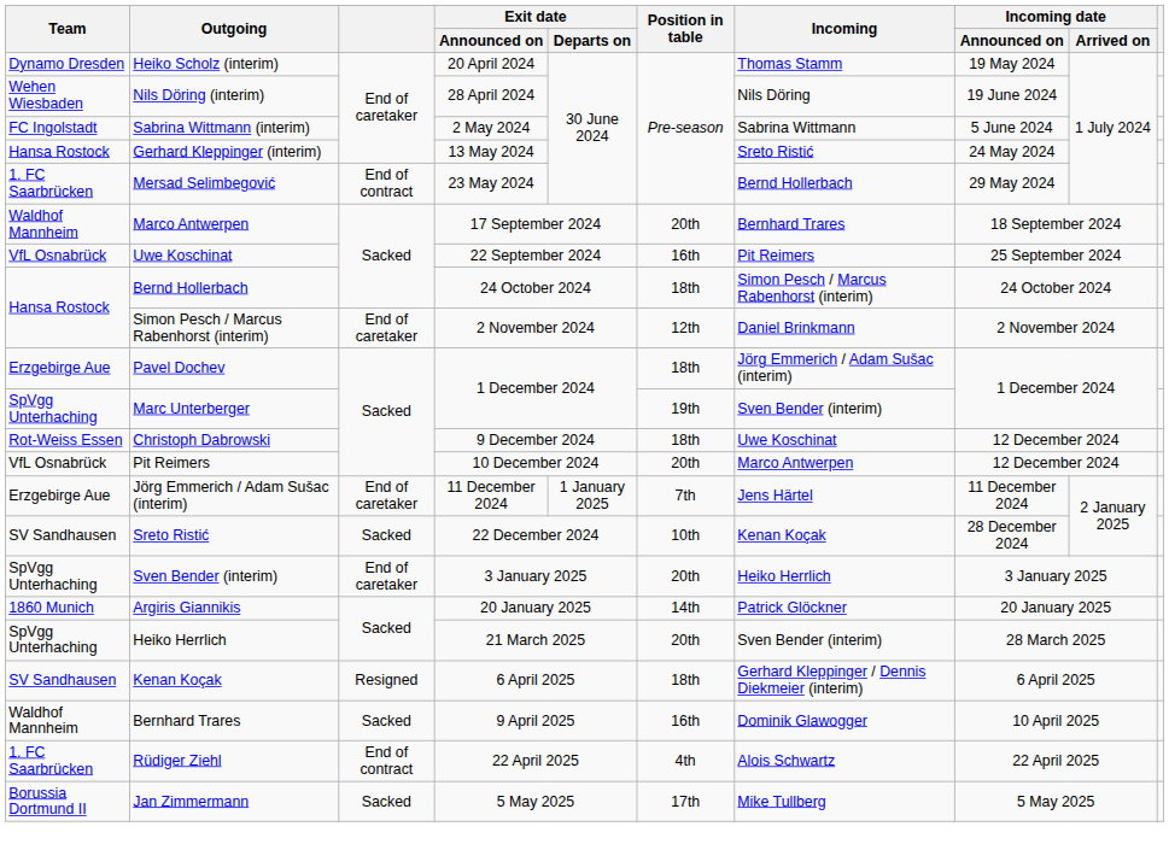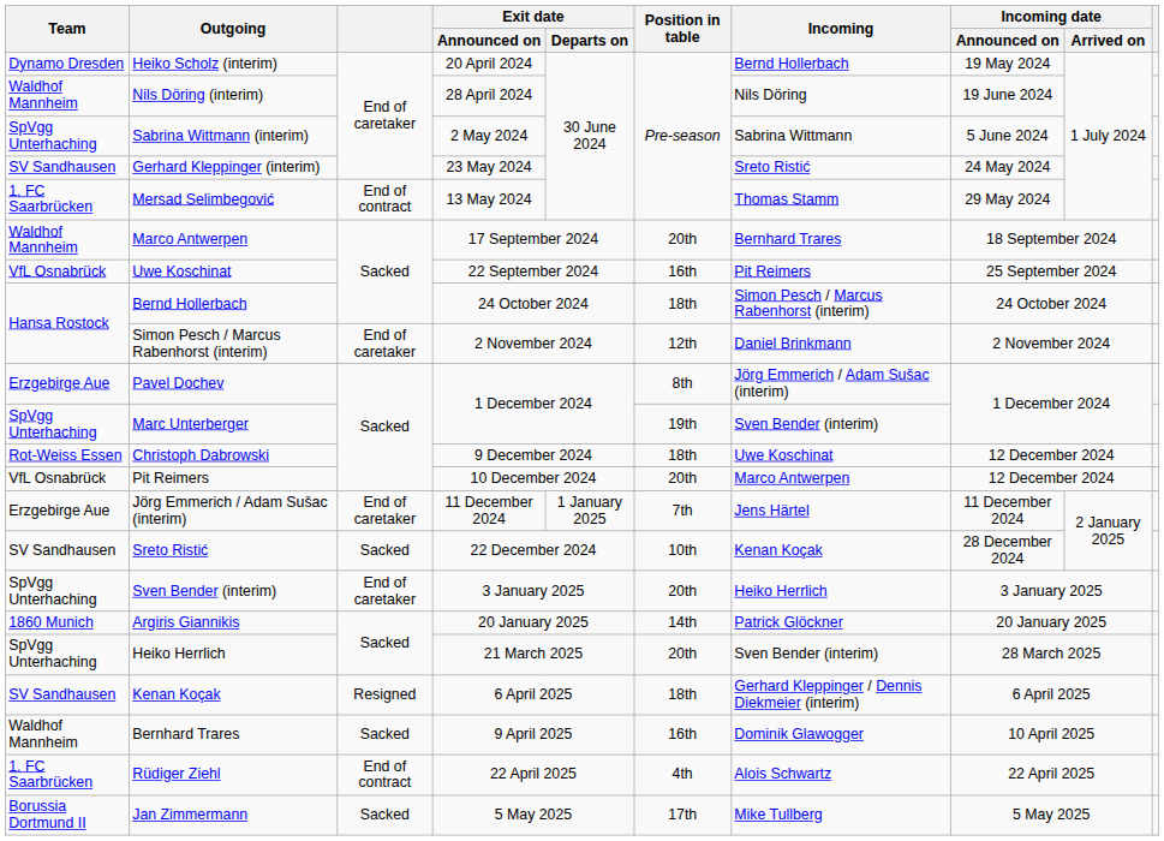Heiko Scholz (interim) | Incoming: Thomas Stamm -> Bernd Hollerbach
Nils Döring (interim) | Team: Wehen Wiesbaden -> Waldhof Mannheim
Sabrina Wittmann (interim) | Team: FC Ingolstadt -> SpVgg Unterhaching
Gerhard Kleppinger (interim) | Team: Hansa Rostock -> SV Sandhausen
Gerhard Kleppinger (interim) | Exit date / Announced on: 13 May 2024 -> 23 May 2024
Mersad Selimbegović | Exit date / Announced on: 23 May 2024 -> 13 May 2024
Mersad Selimbegović | Incoming: Bernd Hollerbach -> Thomas Stamm
Pavel Dochev | Position in table: 18th -> 8th
